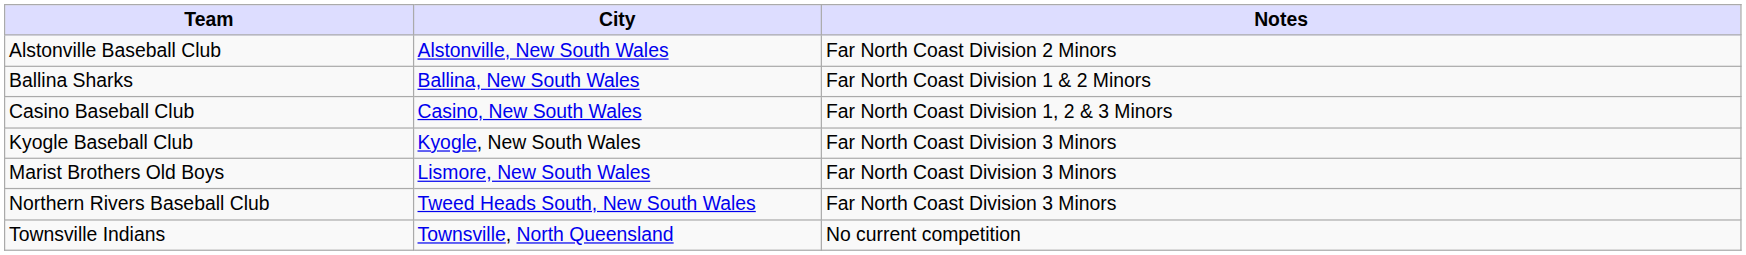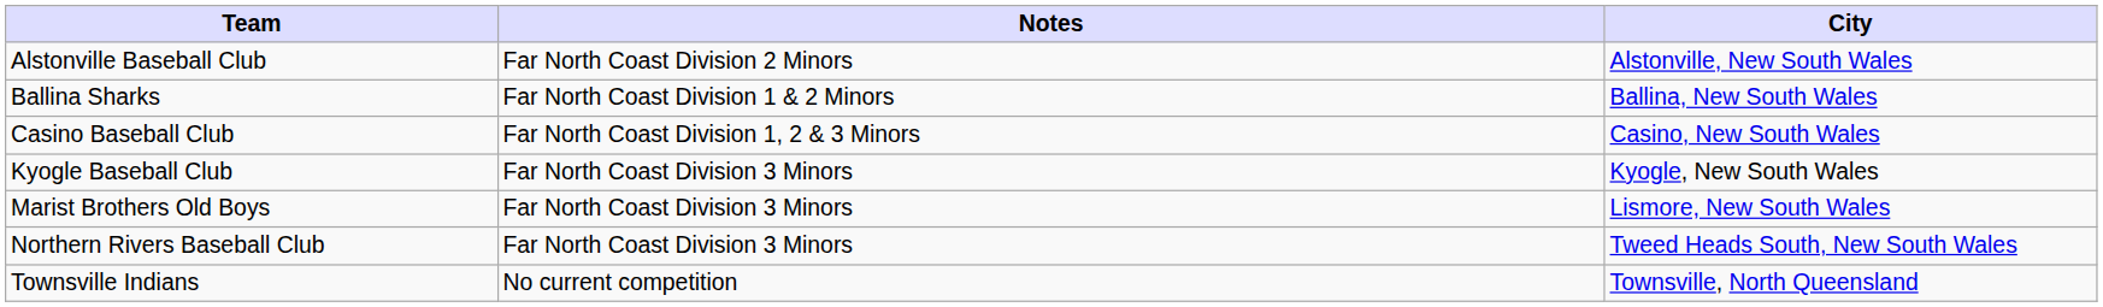columns swapped: City <-> Notes
